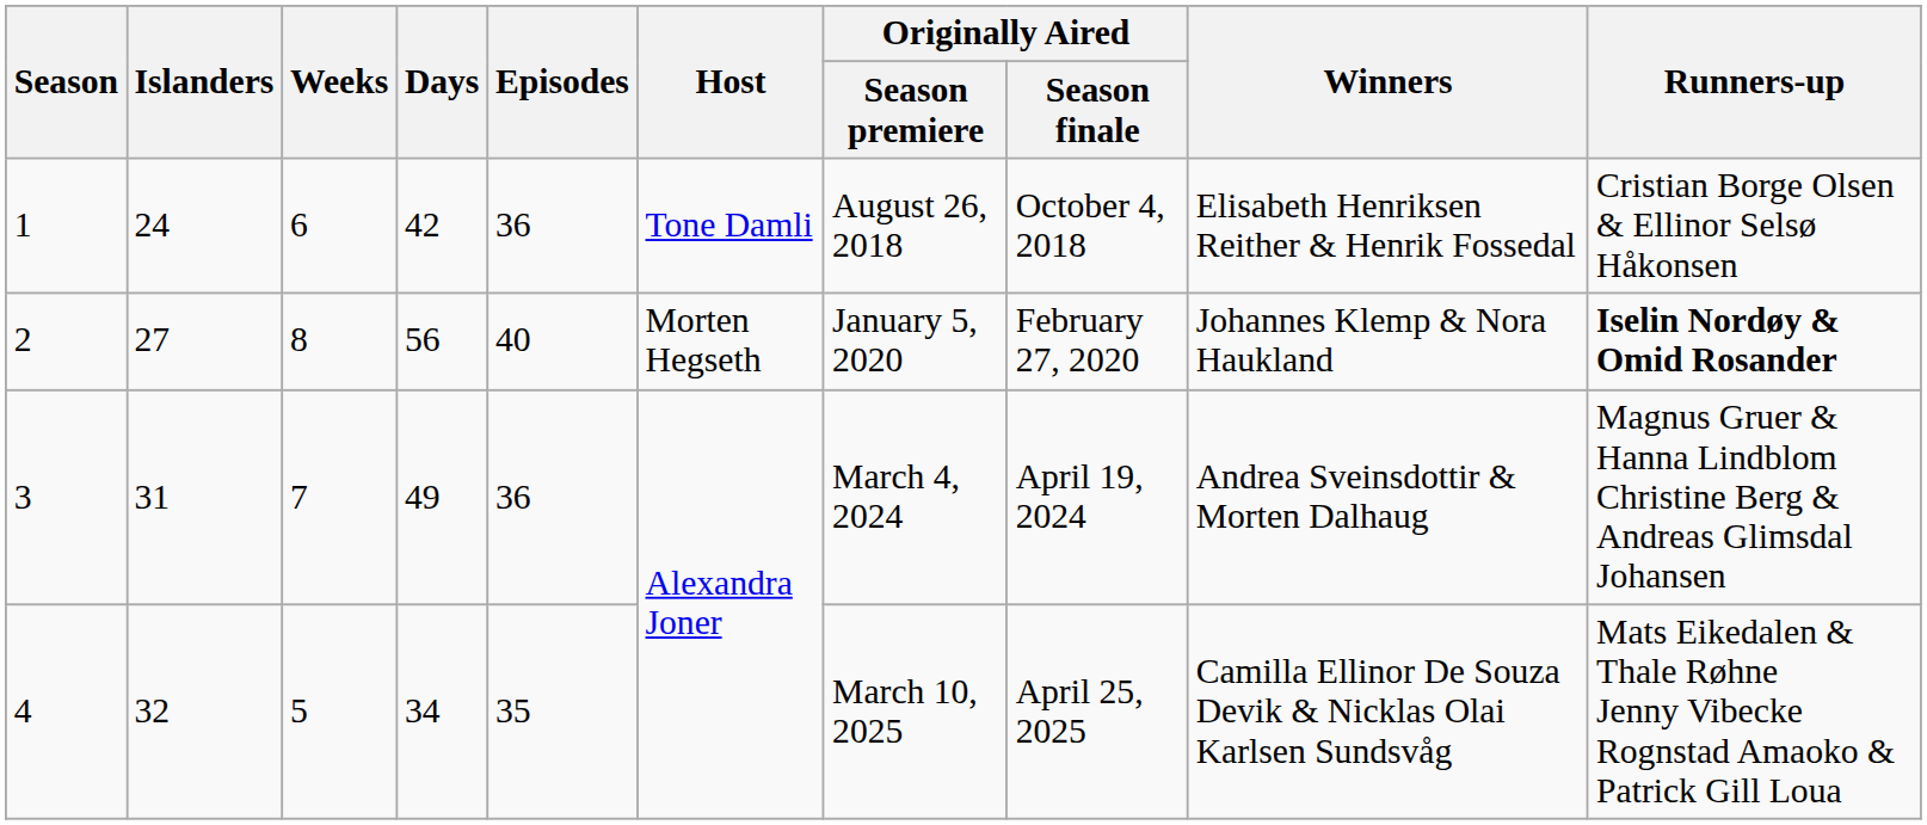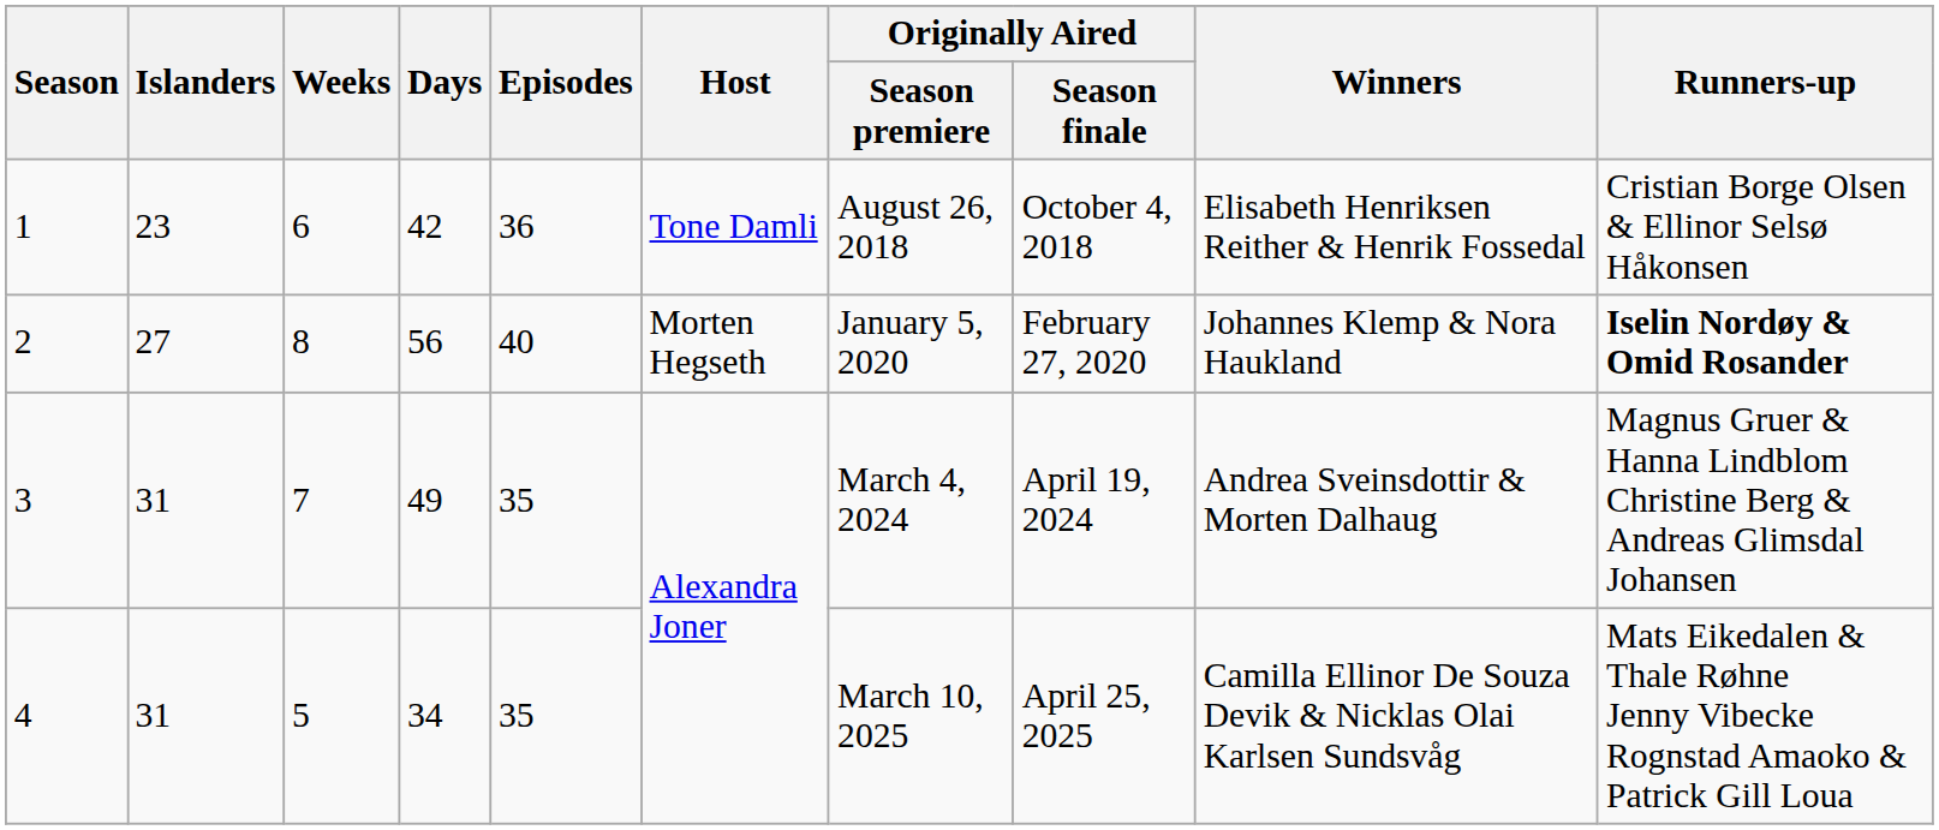1 | Islanders: 24 -> 23
3 | Episodes: 36 -> 35
4 | Islanders: 32 -> 31
